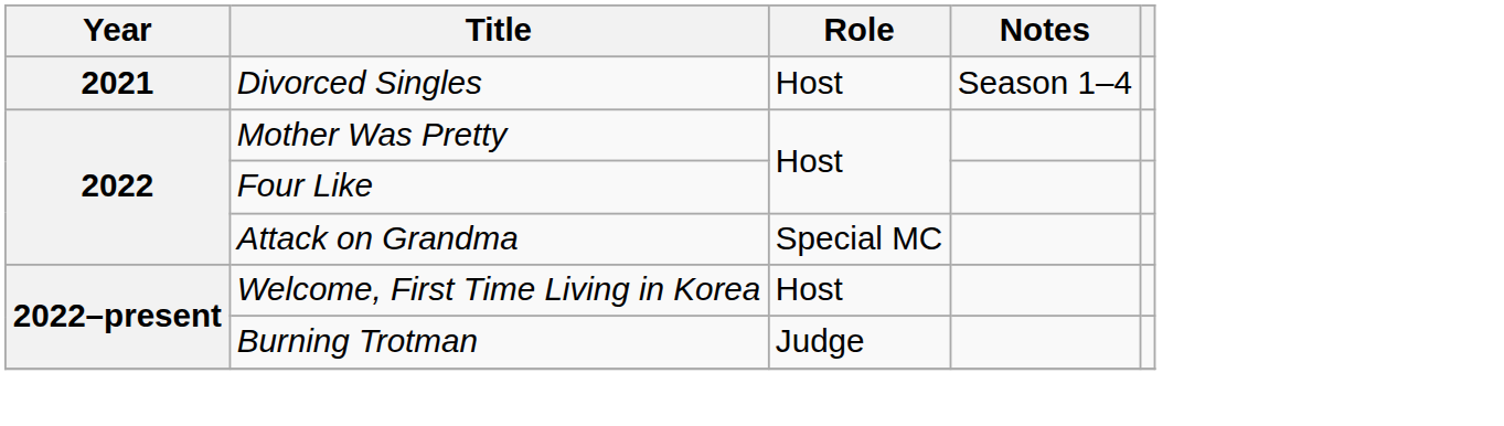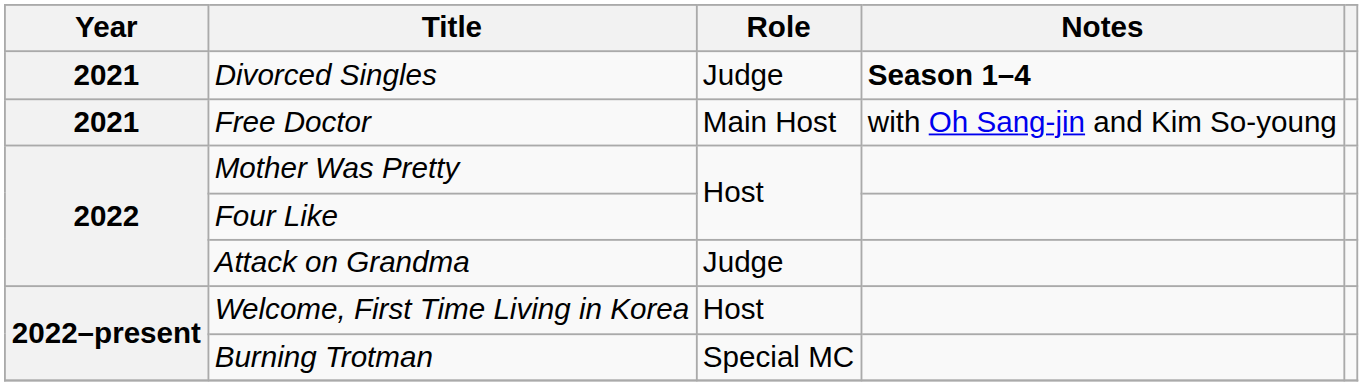Divorced Singles | Role: Host -> Judge
Divorced Singles | Notes: normal -> bold
+ row: 2021 | Free Doctor | Main Host | with Oh Sang-jin and Kim So-young
Attack on Grandma | Role: Special MC -> Judge
Burning Trotman | Role: Judge -> Special MC
